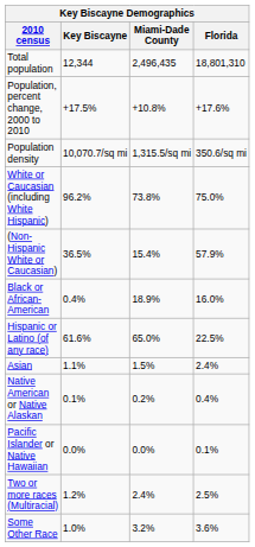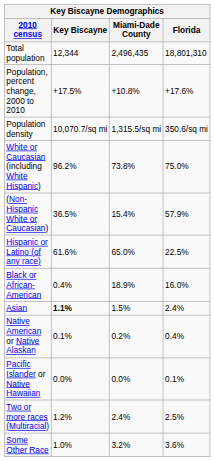rows swapped: Black or African-American <-> Hispanic or Latino (of any race)
Asian | Key Biscayne: normal -> bold
